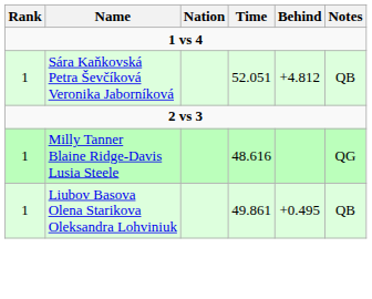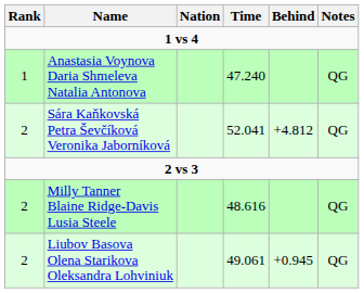+ row: 1 | Anastasia Voynova Daria Shmeleva Natalia Antonova | 47.240 | QG
Sára Kaňkovská Petra Ševčíková Veronika Jaborníková | Rank: 1 -> 2
Sára Kaňkovská Petra Ševčíková Veronika Jaborníková | Time: 52.051 -> 52.041
Sára Kaňkovská Petra Ševčíková Veronika Jaborníková | Notes: QB -> QG
Milly Tanner Blaine Ridge-Davis Lusia Steele | Rank: 1 -> 2
Liubov Basova Olena Starikova Oleksandra Lohviniuk | Rank: 1 -> 2
Liubov Basova Olena Starikova Oleksandra Lohviniuk | Time: 49.861 -> 49.061
Liubov Basova Olena Starikova Oleksandra Lohviniuk | Behind: +0.495 -> +0.945
Liubov Basova Olena Starikova Oleksandra Lohviniuk | Notes: QB -> QG
